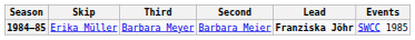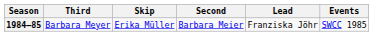columns swapped: Skip <-> Third
1984–85 | Lead: bold -> normal
